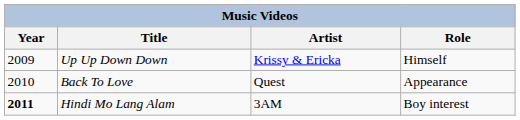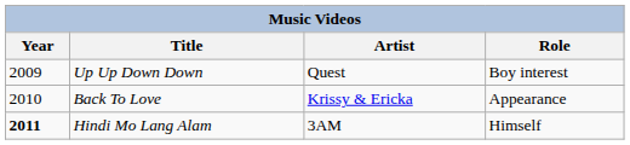Up Up Down Down | Artist: Krissy & Ericka -> Quest
Up Up Down Down | Role: Himself -> Boy interest
Back To Love | Artist: Quest -> Krissy & Ericka
Hindi Mo Lang Alam | Role: Boy interest -> Himself
